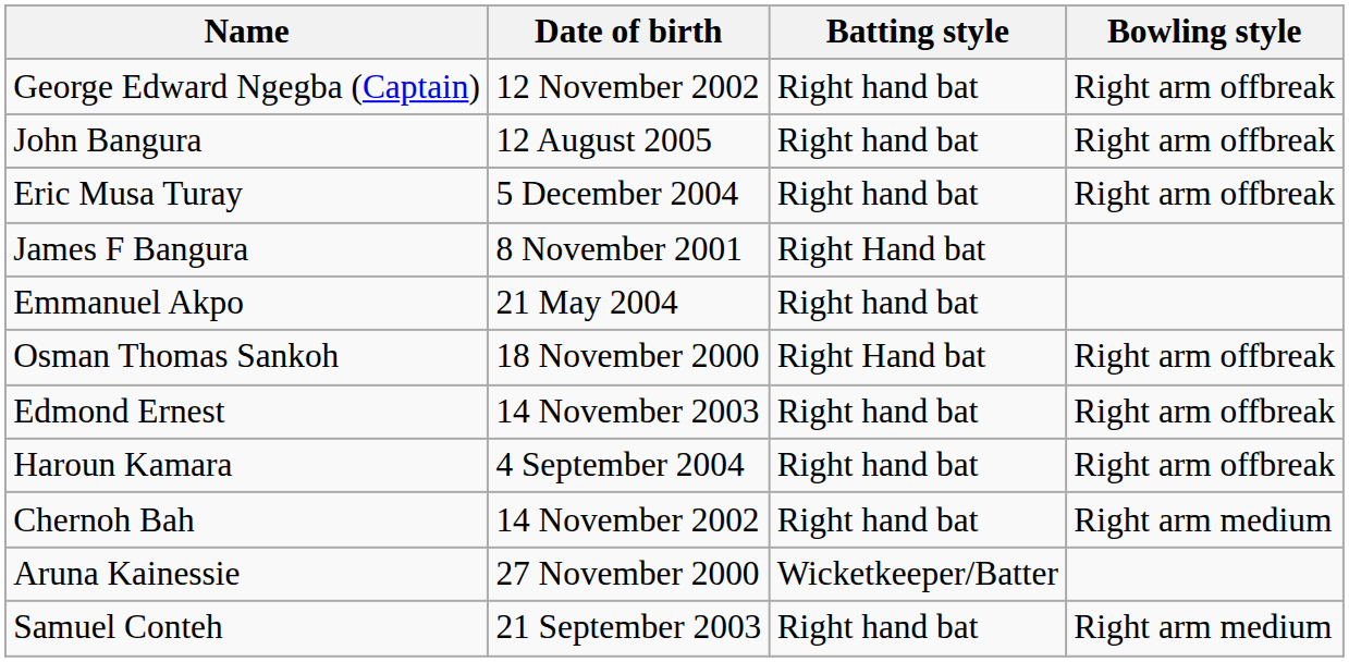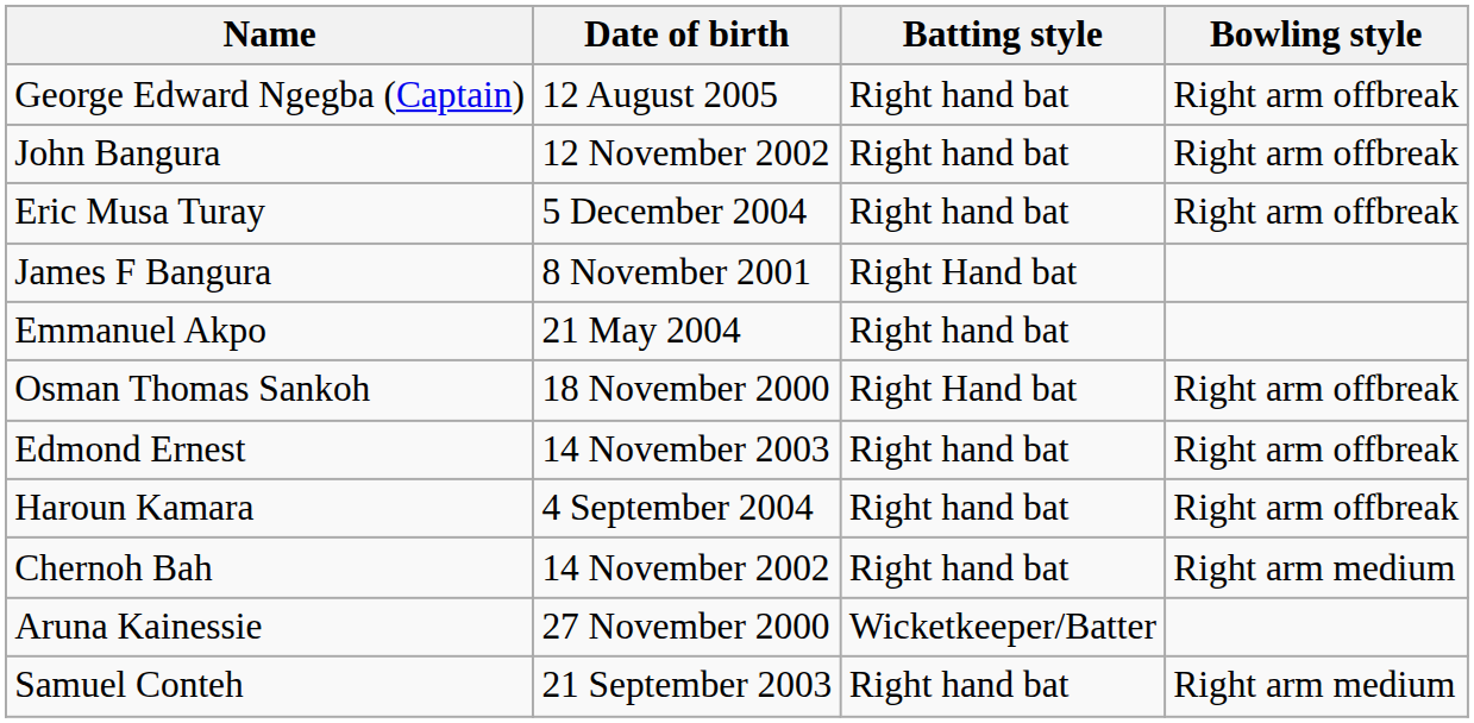George Edward Ngegba (Captain) | Date of birth: 12 November 2002 -> 12 August 2005
John Bangura | Date of birth: 12 August 2005 -> 12 November 2002
